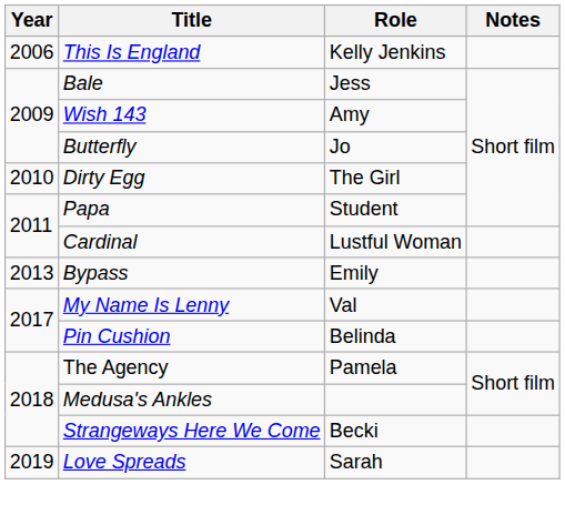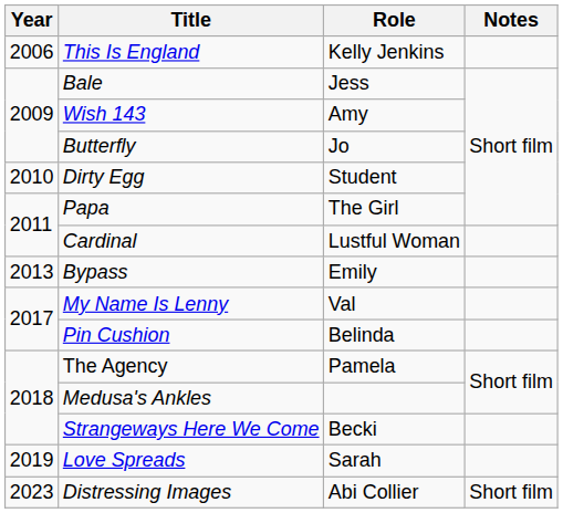Dirty Egg | Role: The Girl -> Student
Papa | Role: Student -> The Girl
+ row: 2023 | Distressing Images | Abi Collier | Short film
